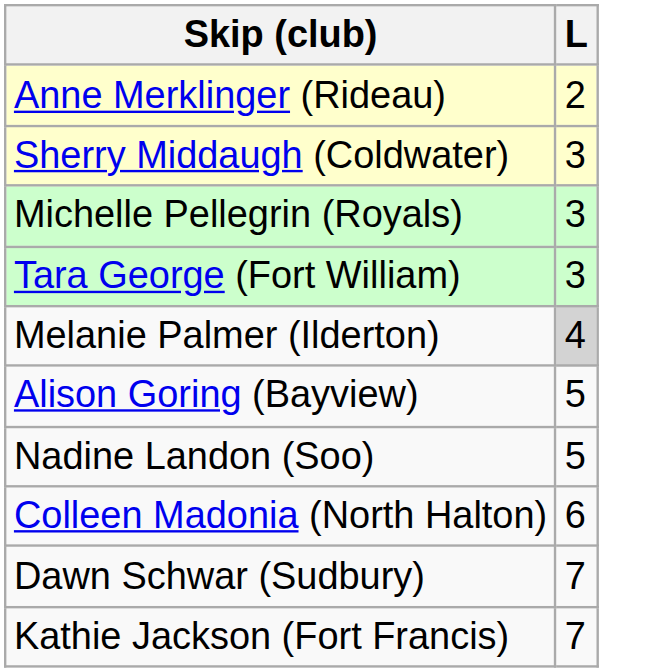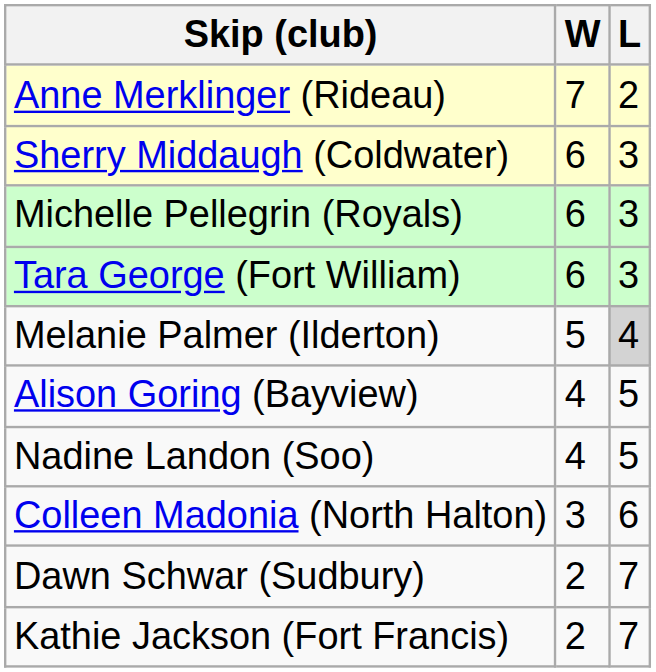+ column: W | 7 | 6 | 6 | 6 | 5 | 4 | 4 | 3 | 2 | 2
